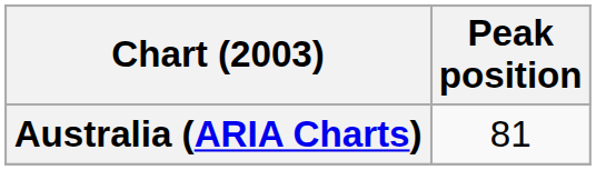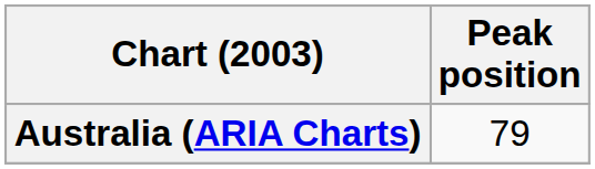Australia (ARIA Charts) | Peak position: 81 -> 79
